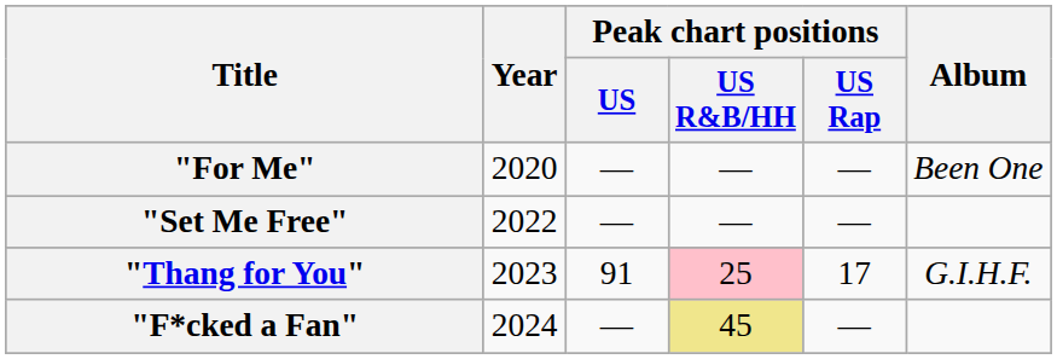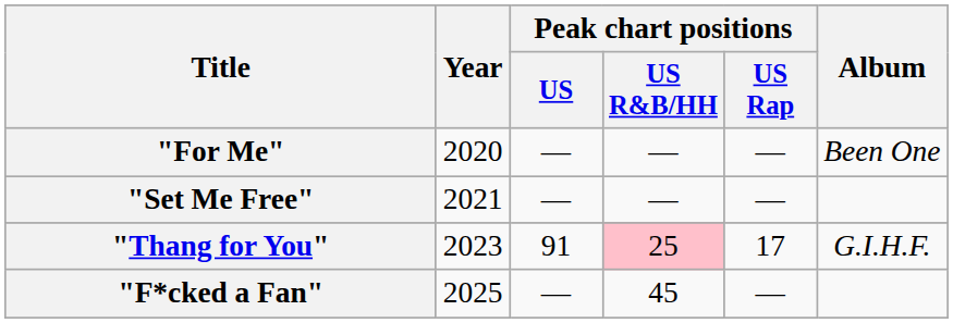"Set Me Free" | Year: 2022 -> 2021
"F*cked a Fan" | Year: 2024 -> 2025
"F*cked a Fan" | Peak chart positions / US R&B/HH: khaki background -> no background
